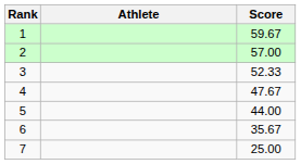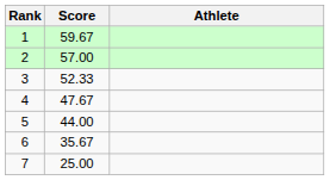columns swapped: Athlete <-> Score
